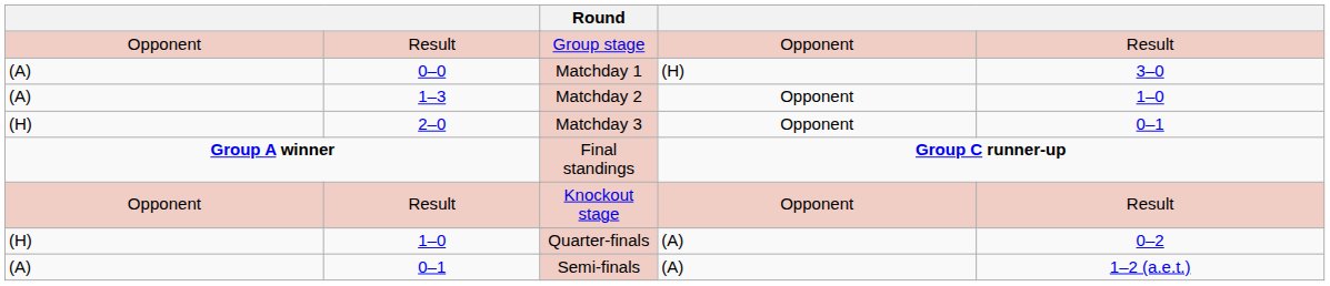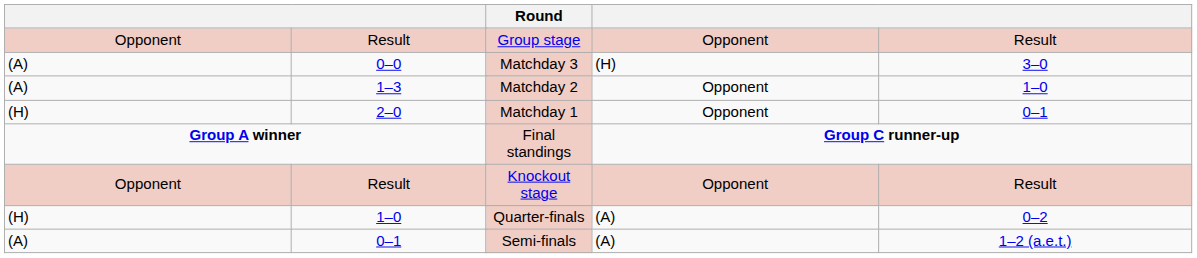0–0 | Round: Matchday 1 -> Matchday 3
2–0 | Round: Matchday 3 -> Matchday 1
